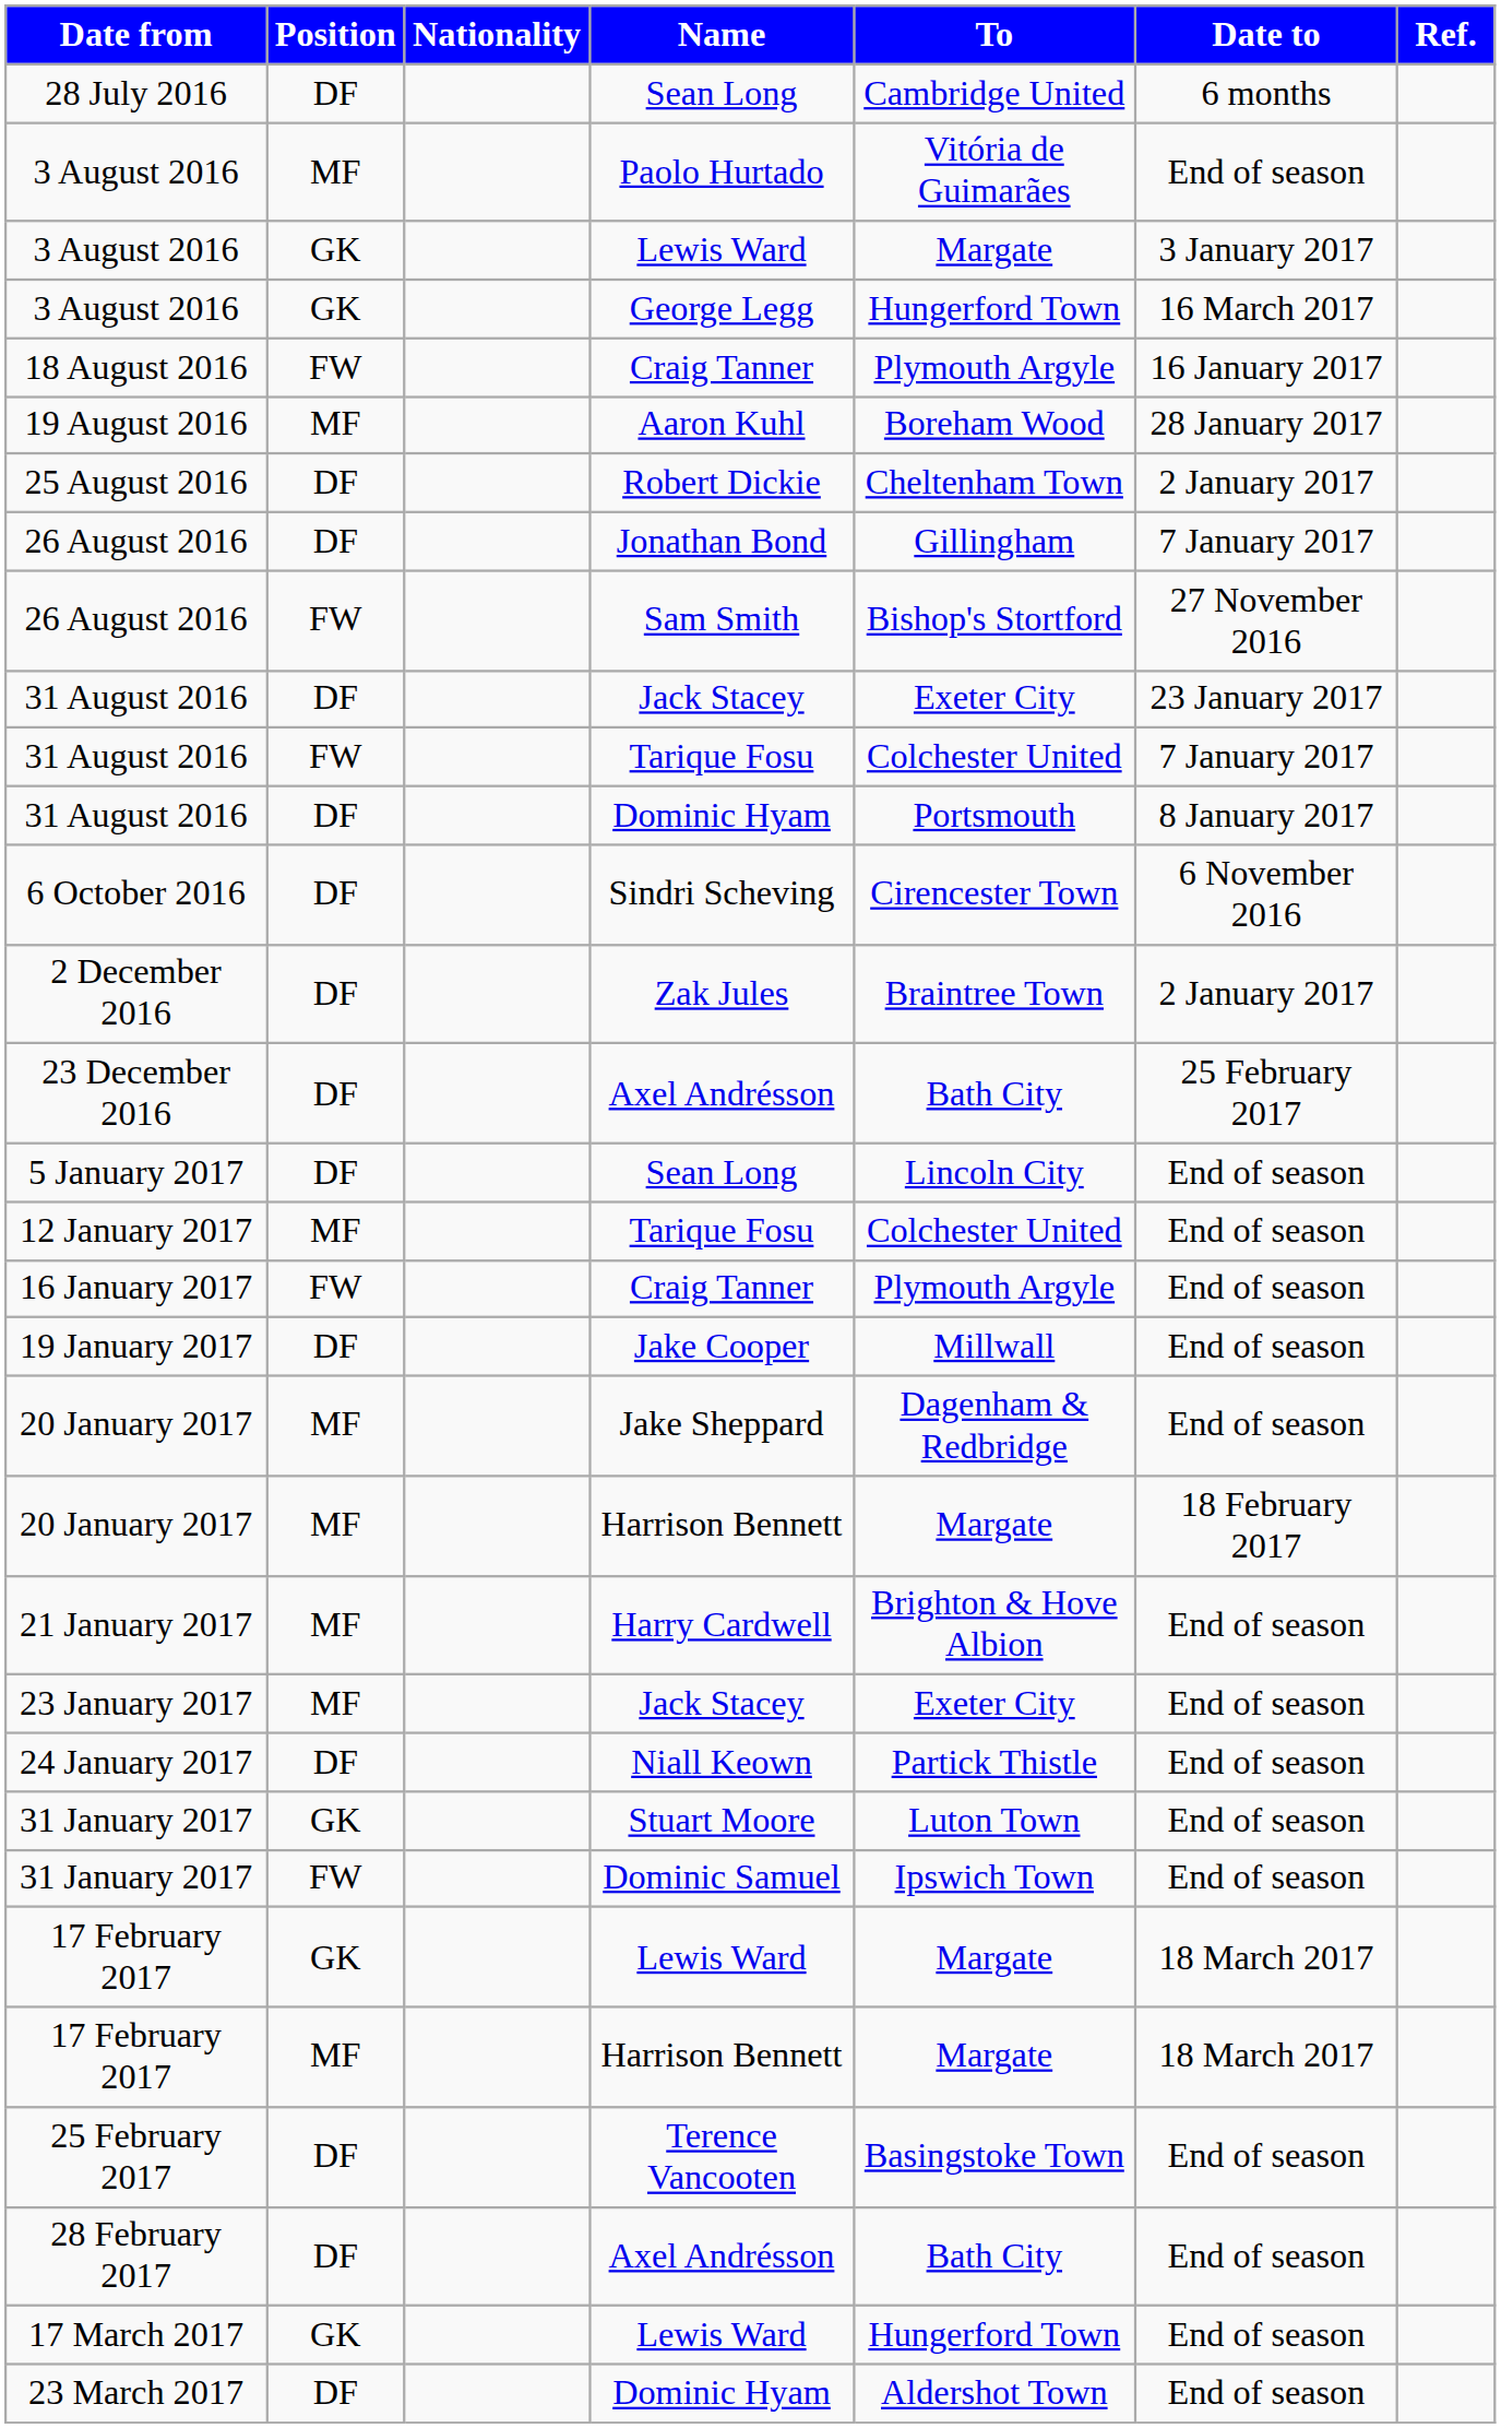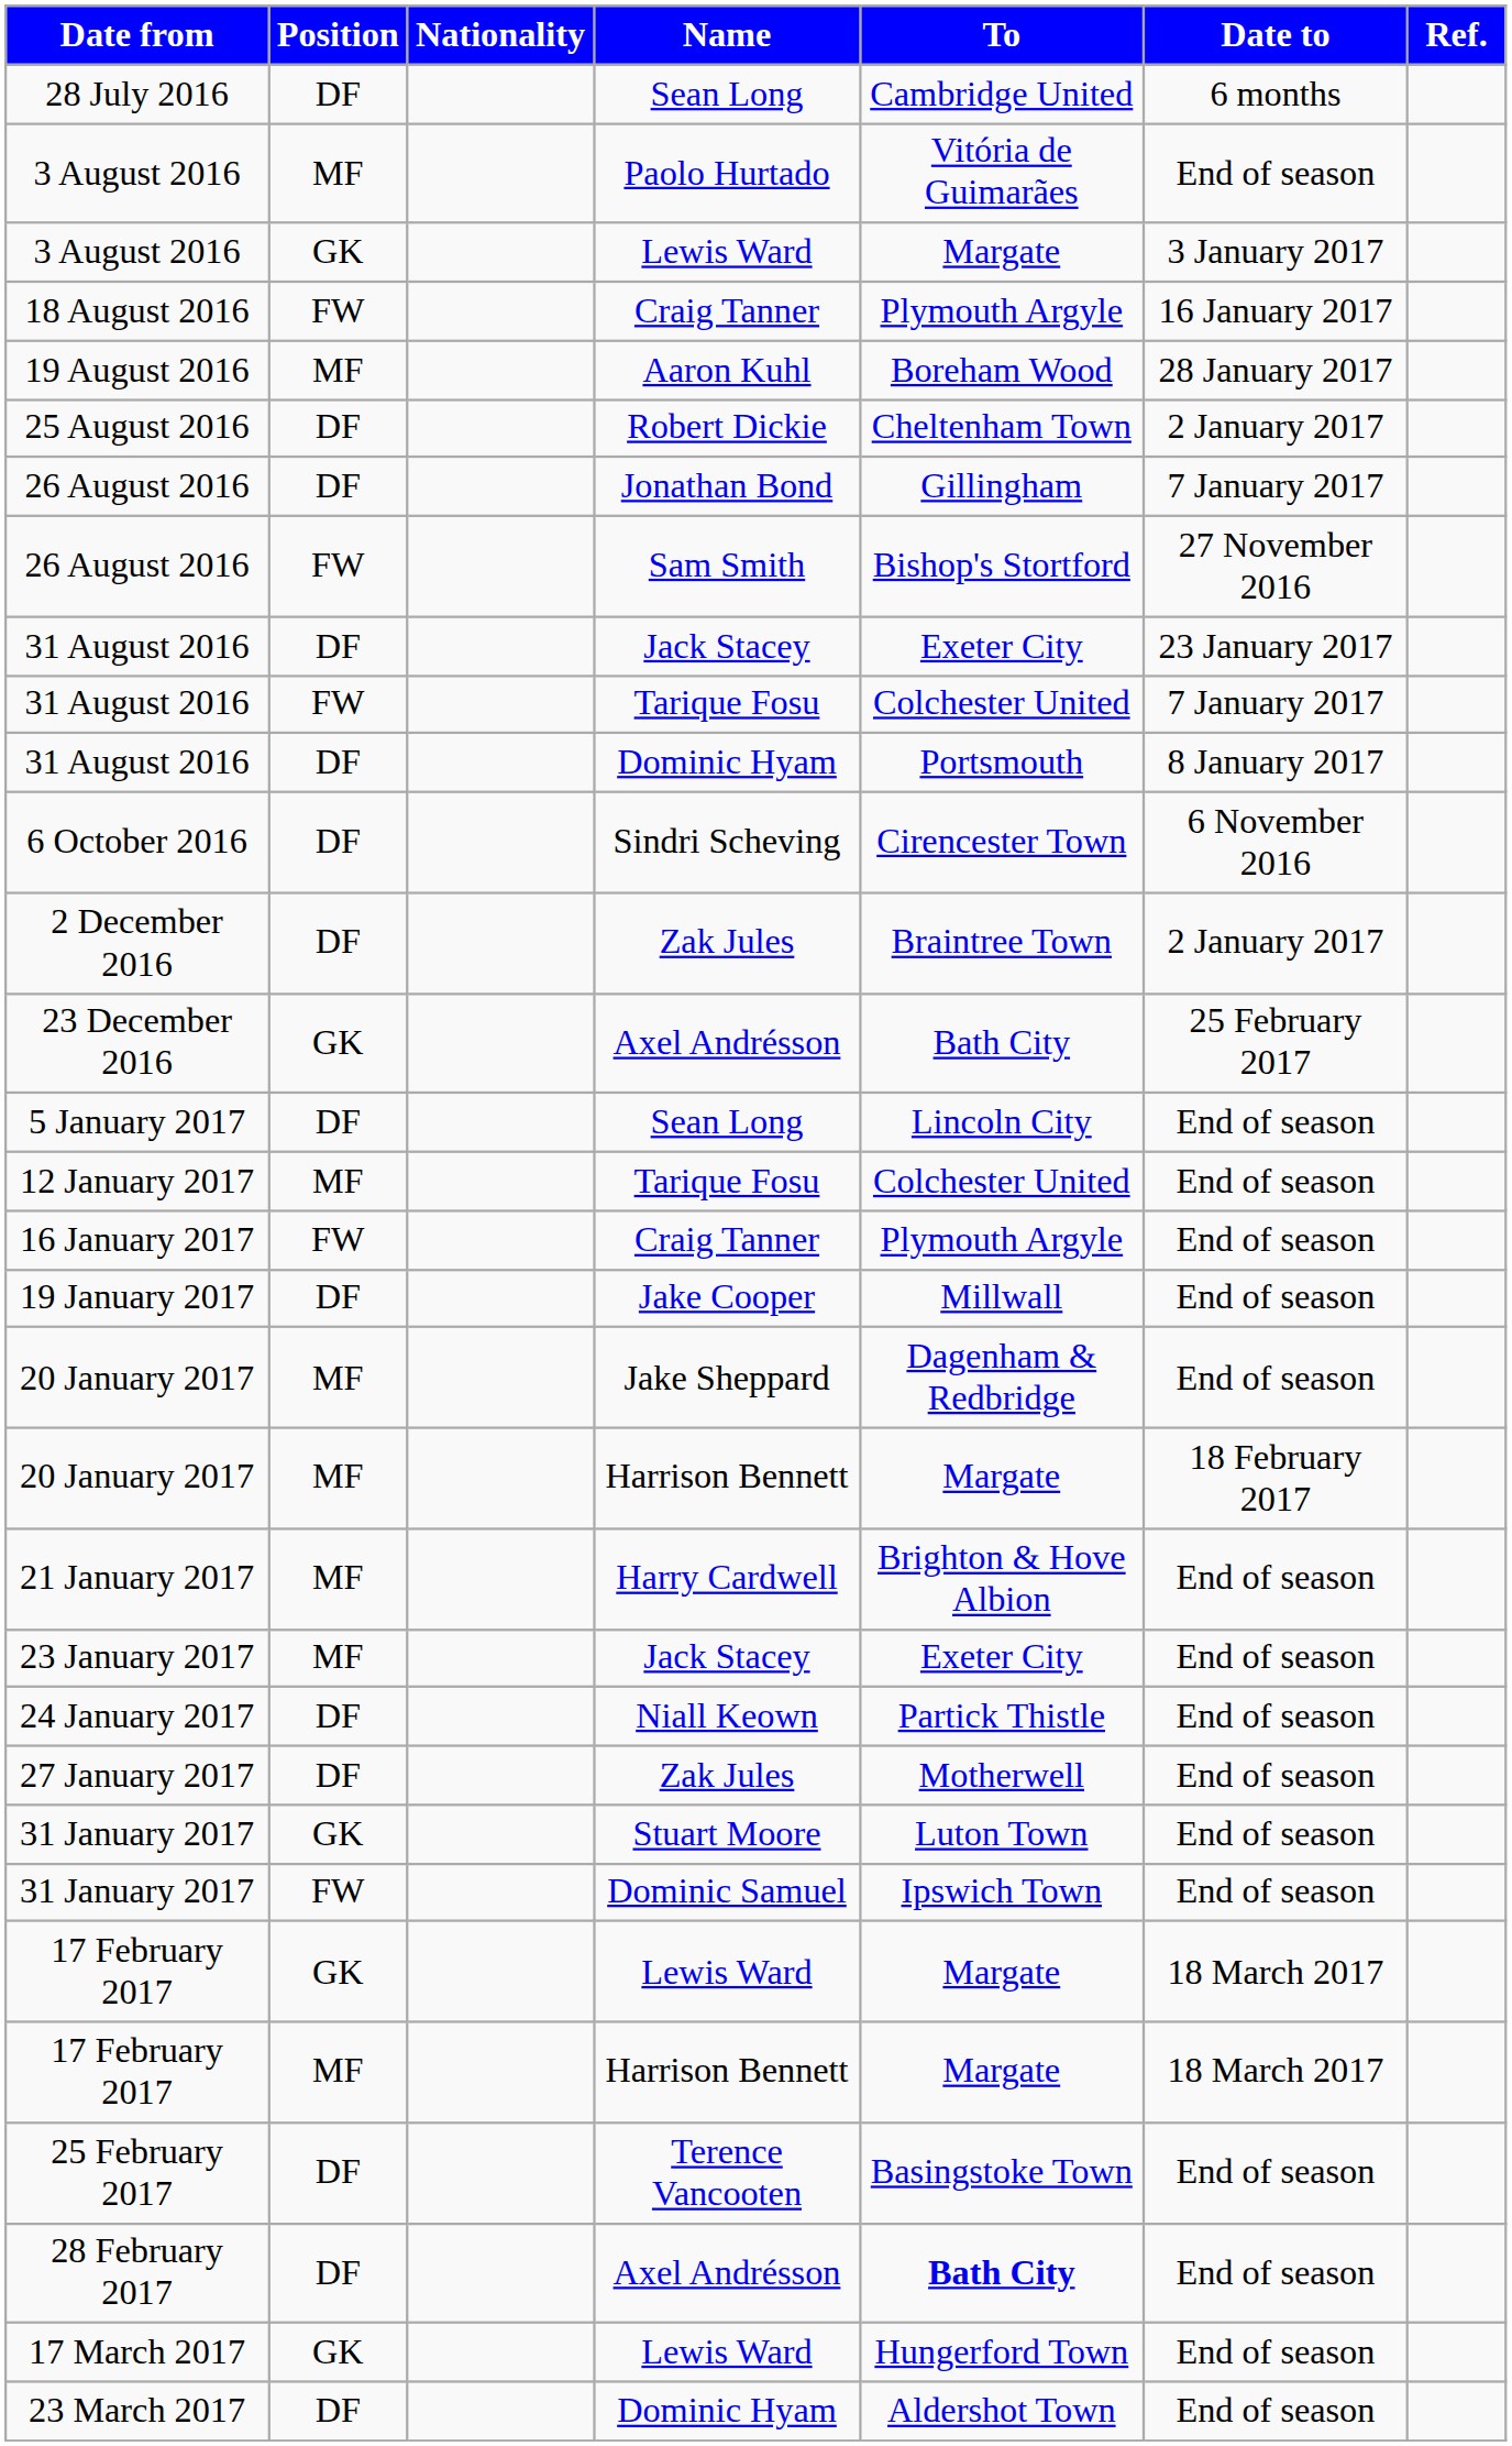- row: 3 August 2016 | GK | George Legg | Hungerford Town | 16 March 2017
23 December 2016 | Position: DF -> GK
+ row: 27 January 2017 | DF | Zak Jules | Motherwell | End of season
28 February 2017 | To: normal -> bold
